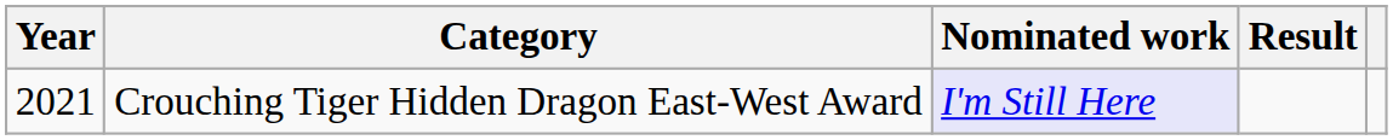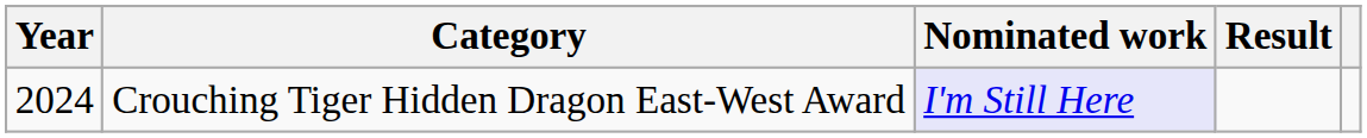Crouching Tiger Hidden Dragon East-West Award | Year: 2021 -> 2024
